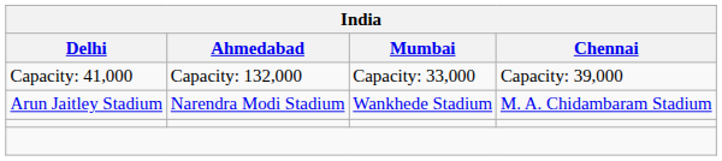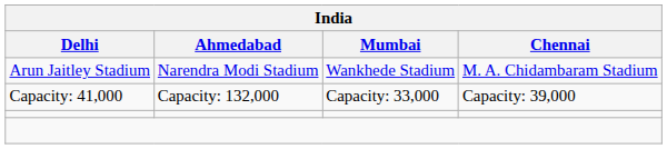rows swapped: Arun Jaitley Stadium <-> Capacity: 41,000
